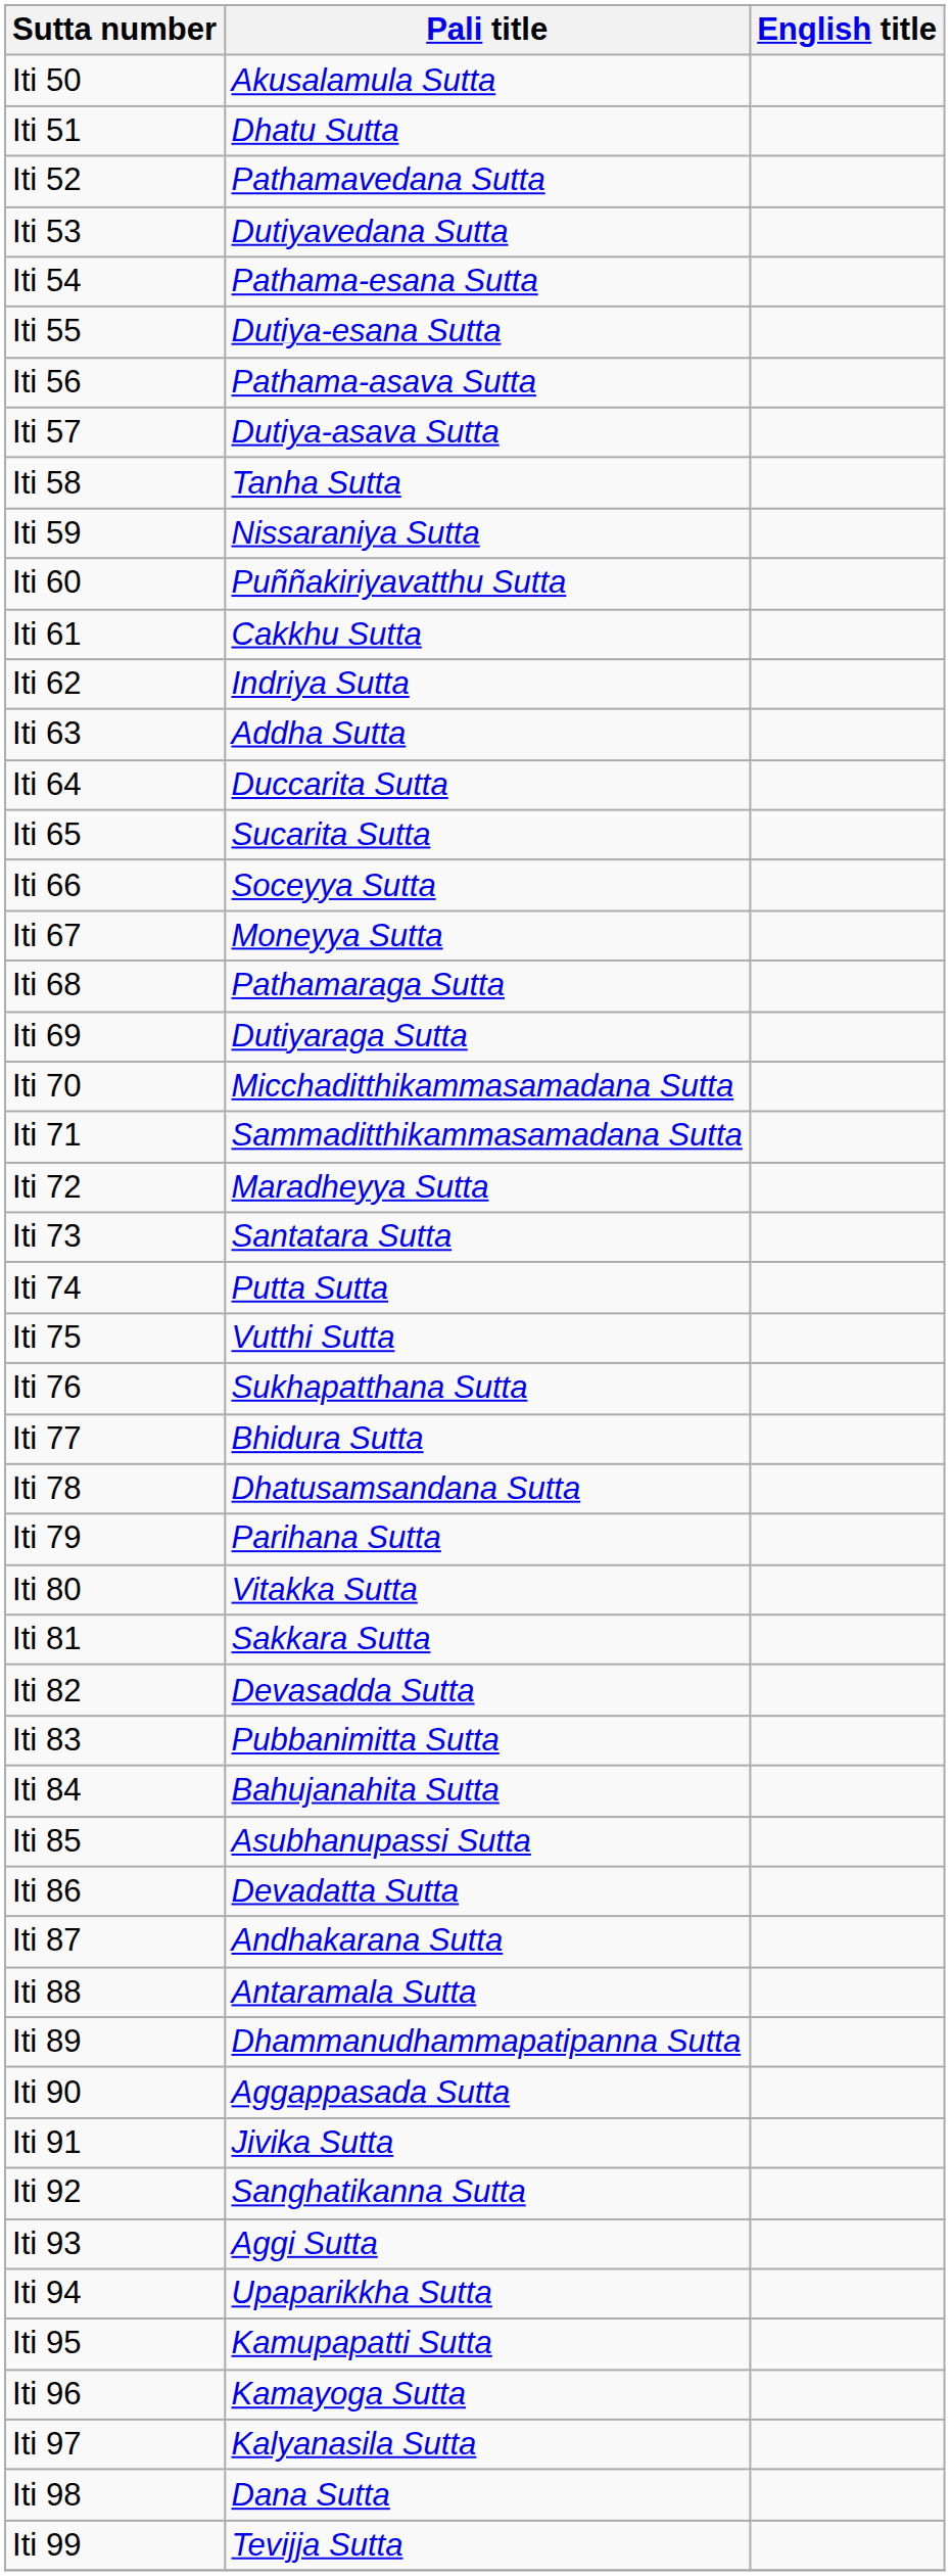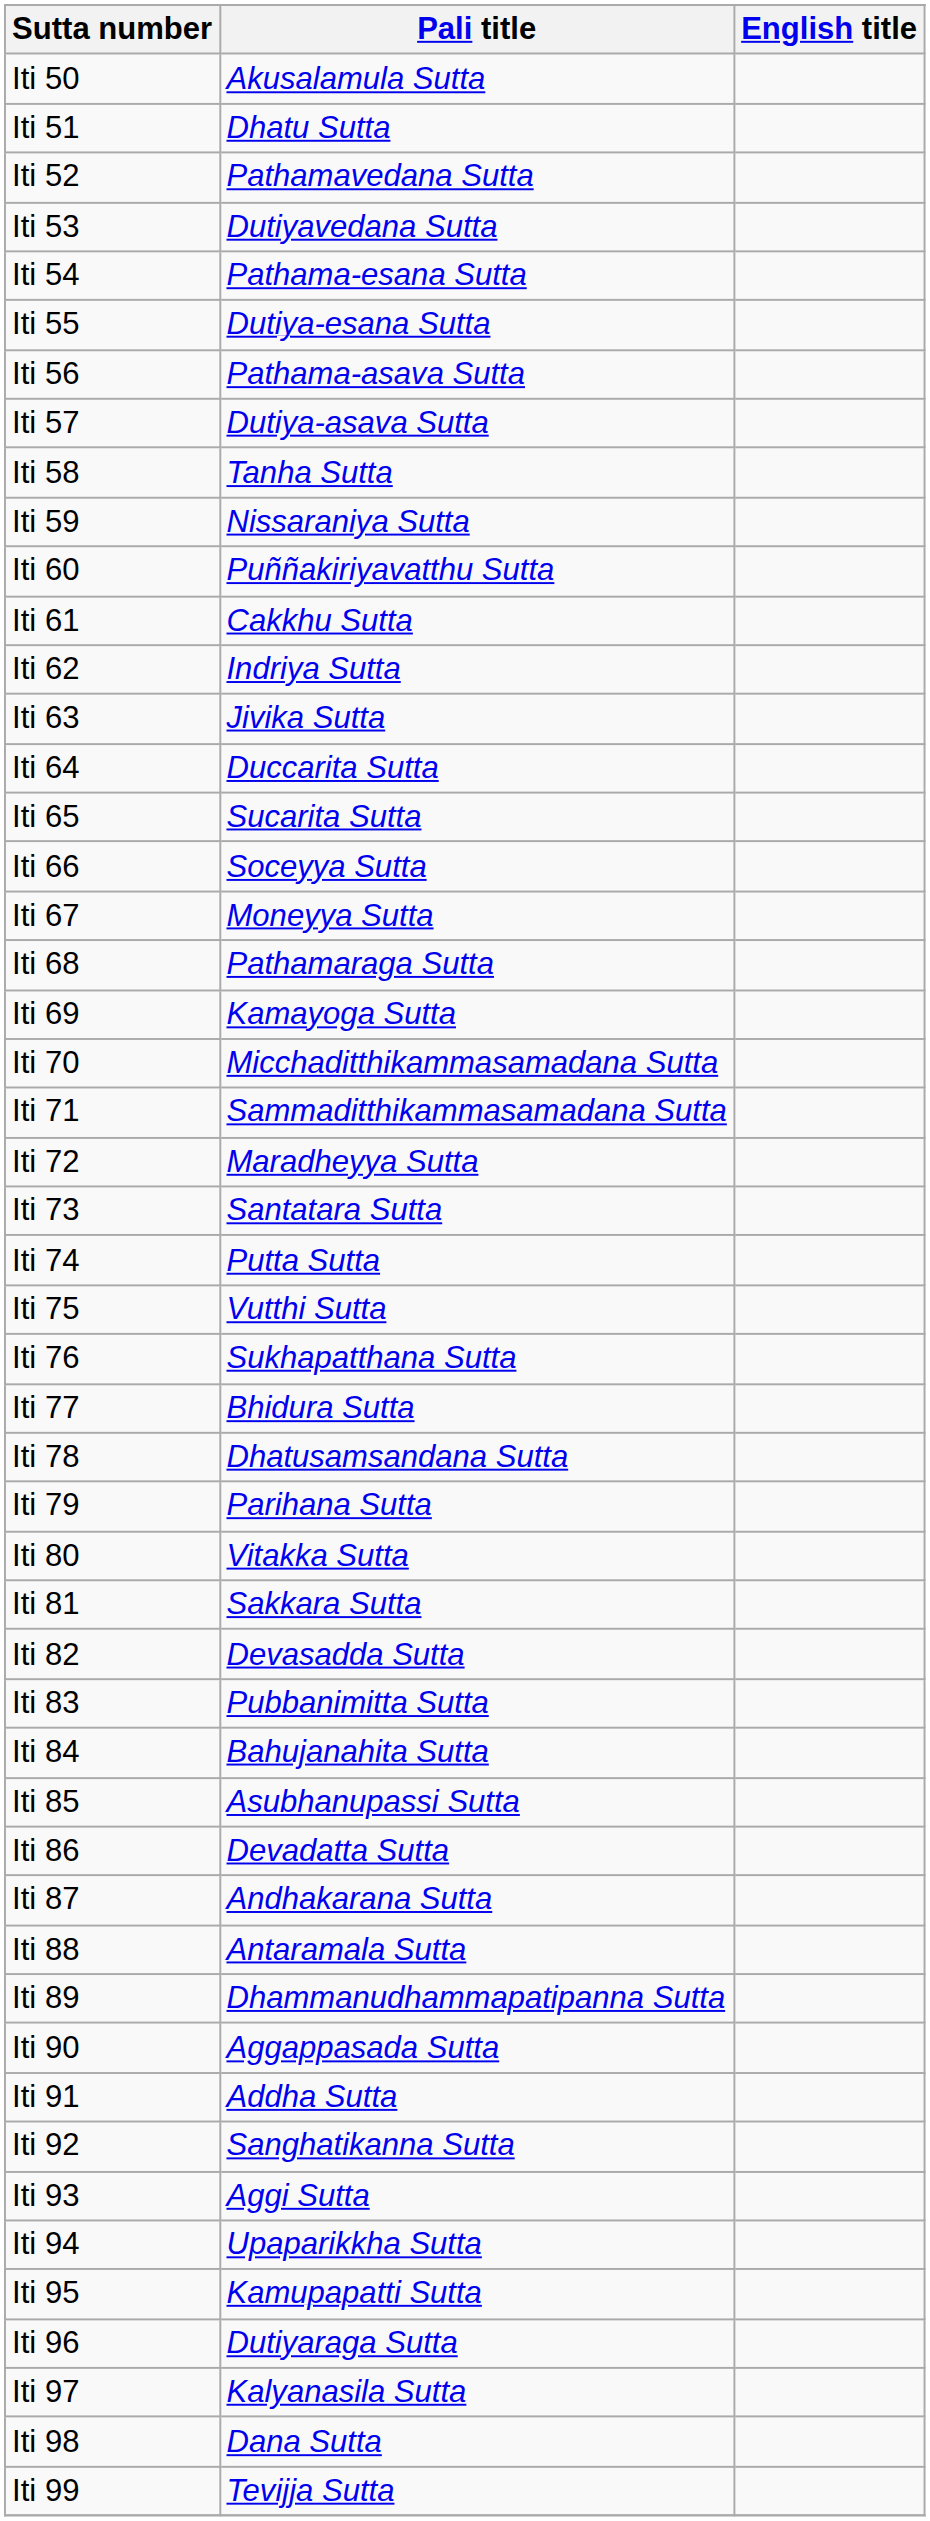Iti 63 | Pali title: Addha Sutta -> Jivika Sutta
Iti 69 | Pali title: Dutiyaraga Sutta -> Kamayoga Sutta
Iti 91 | Pali title: Jivika Sutta -> Addha Sutta
Iti 96 | Pali title: Kamayoga Sutta -> Dutiyaraga Sutta
